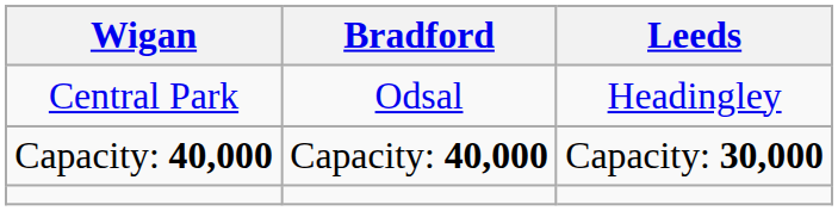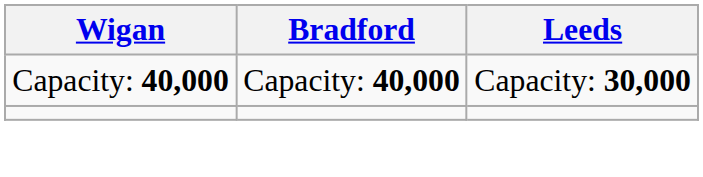- row: Central Park | Odsal | Headingley
